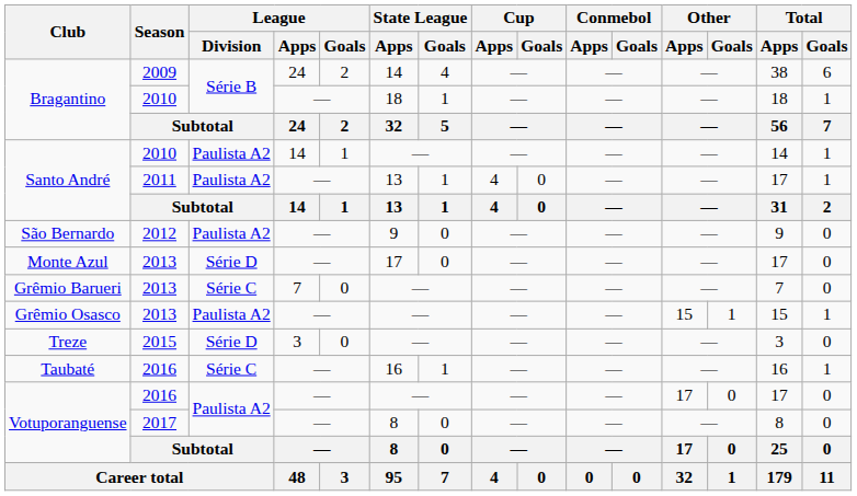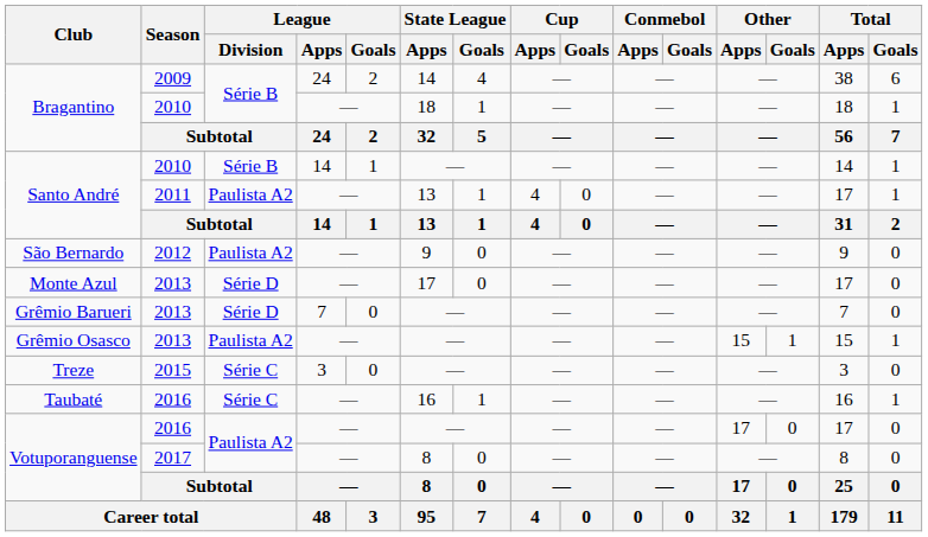Santo André / 2010 | League / Division: Paulista A2 -> Série B
Grêmio Barueri | League / Division: Série C -> Série D
Treze | League / Division: Série D -> Série C
